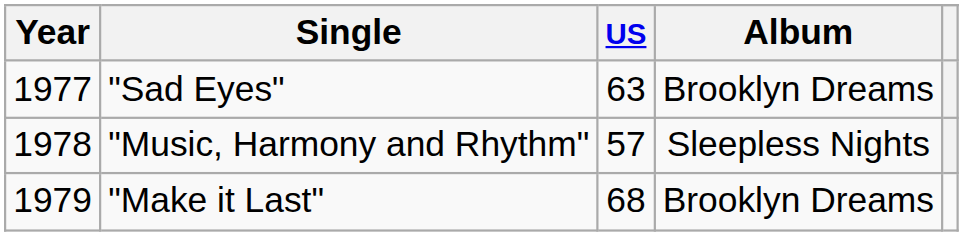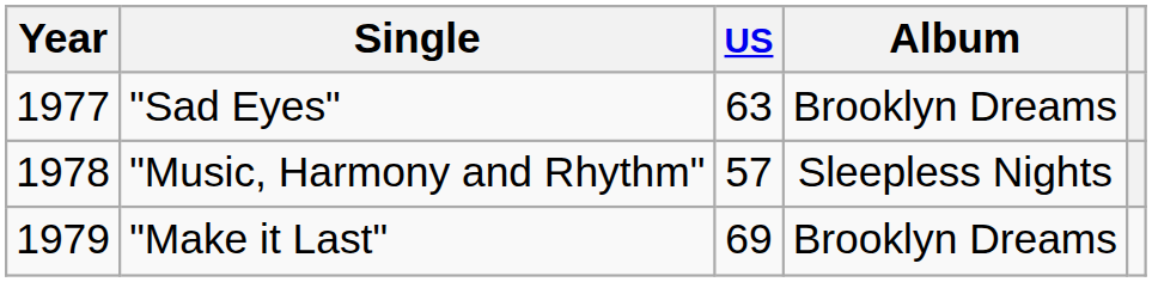"Make it Last" | US: 68 -> 69
